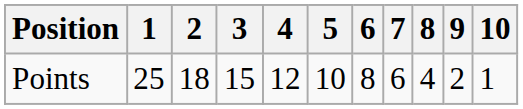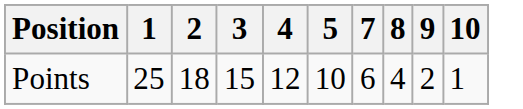- column: 6 | 8
